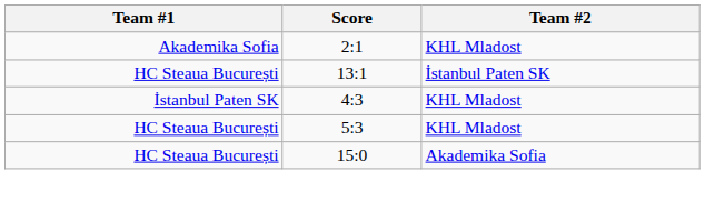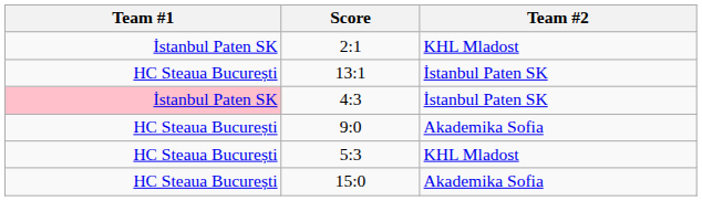2:1 | Team #1: Akademika Sofia -> İstanbul Paten SK
4:3 | Team #1: no background -> pink background
4:3 | Team #2: KHL Mladost -> İstanbul Paten SK
+ row: HC Steaua București | 9:0 | Akademika Sofia
